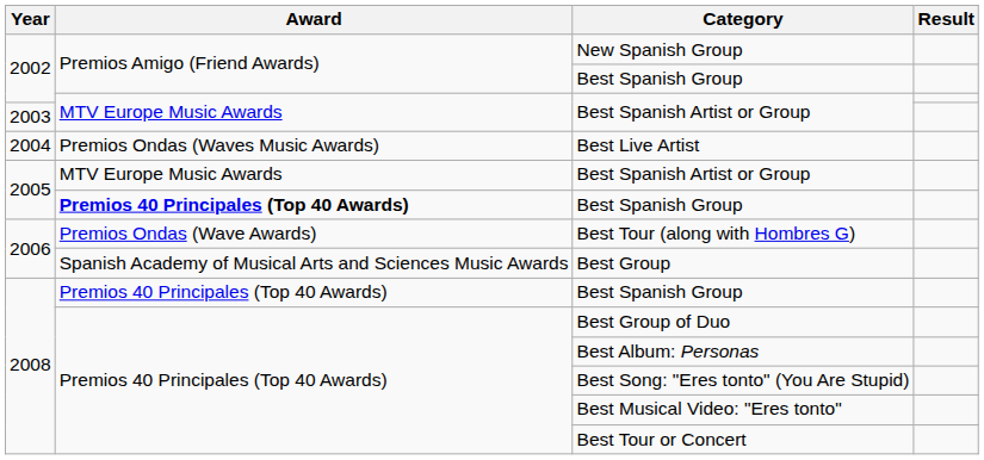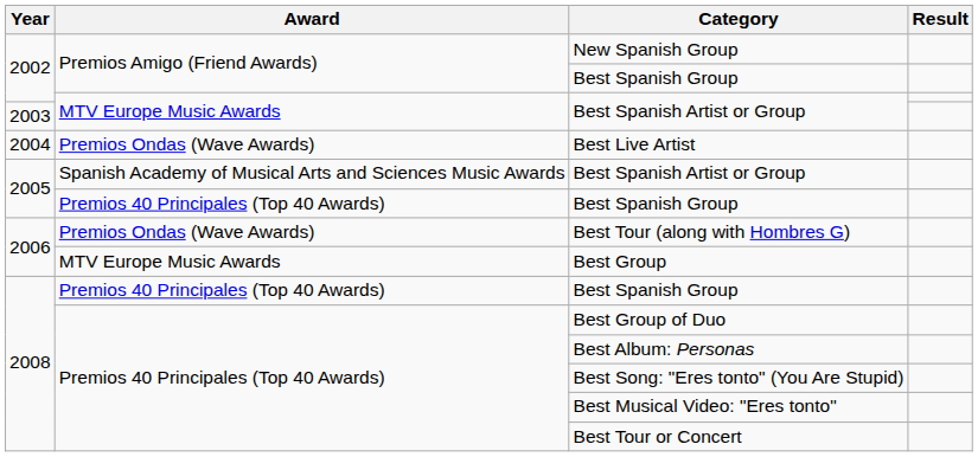Best Live Artist | Award: Premios Ondas (Waves Music Awards) -> Premios Ondas (Wave Awards)
2005 / Best Spanish Artist or Group | Award: MTV Europe Music Awards -> Spanish Academy of Musical Arts and Sciences Music Awards
2005 / Best Spanish Group | Award: bold -> normal
Best Group | Award: Spanish Academy of Musical Arts and Sciences Music Awards -> MTV Europe Music Awards
